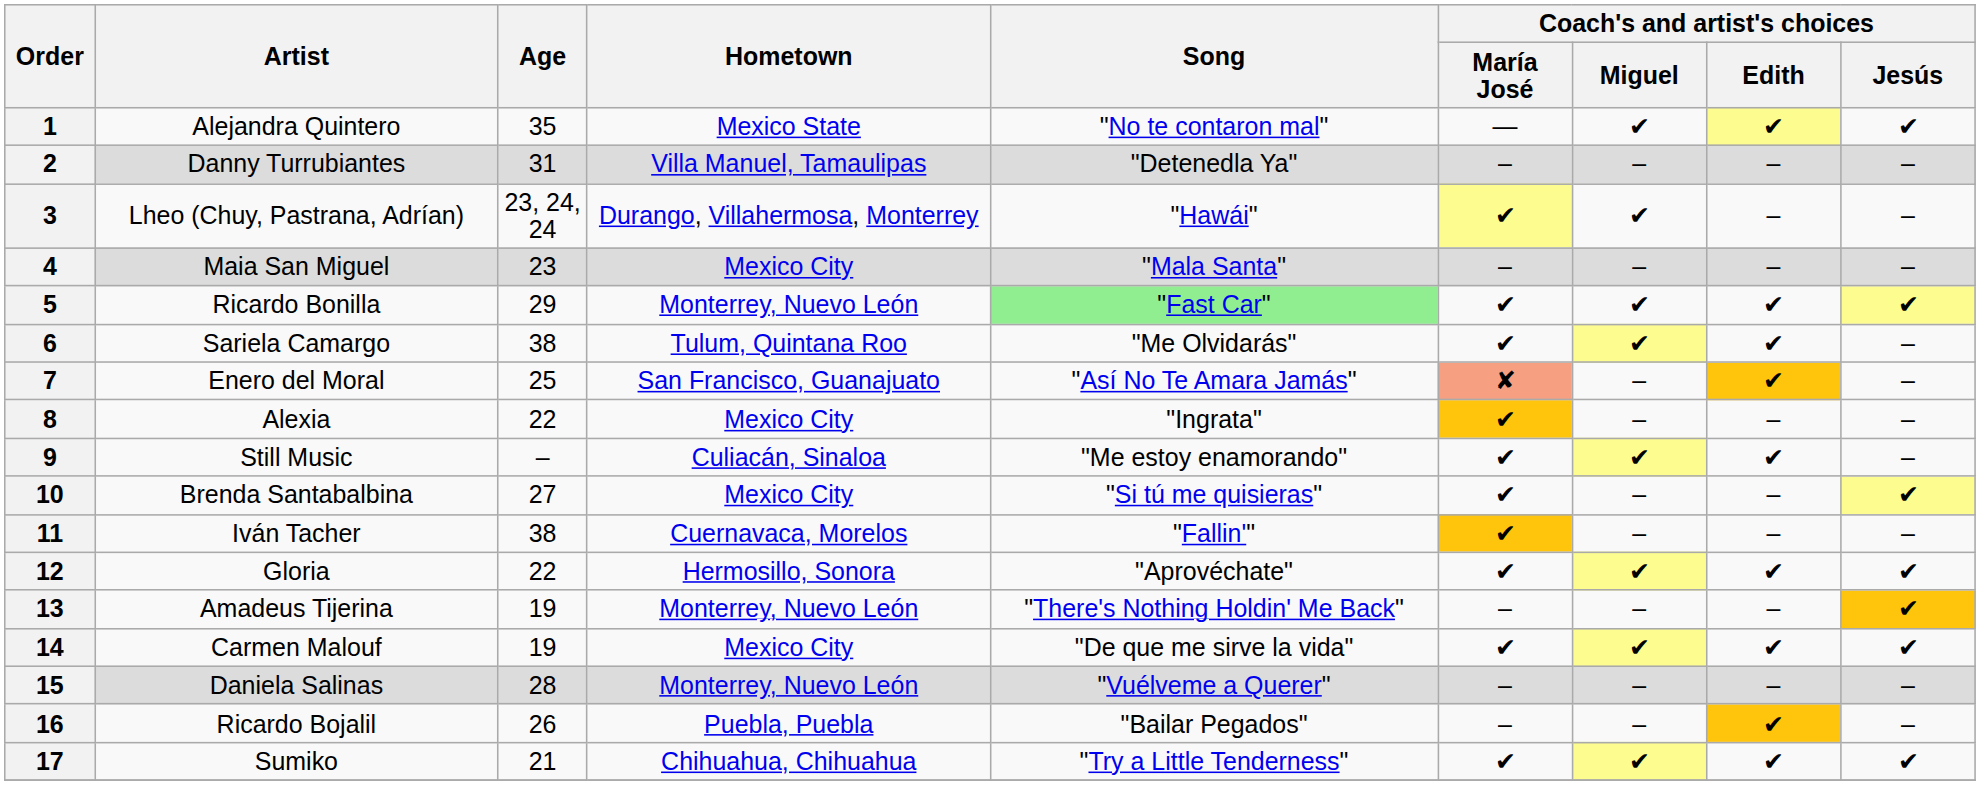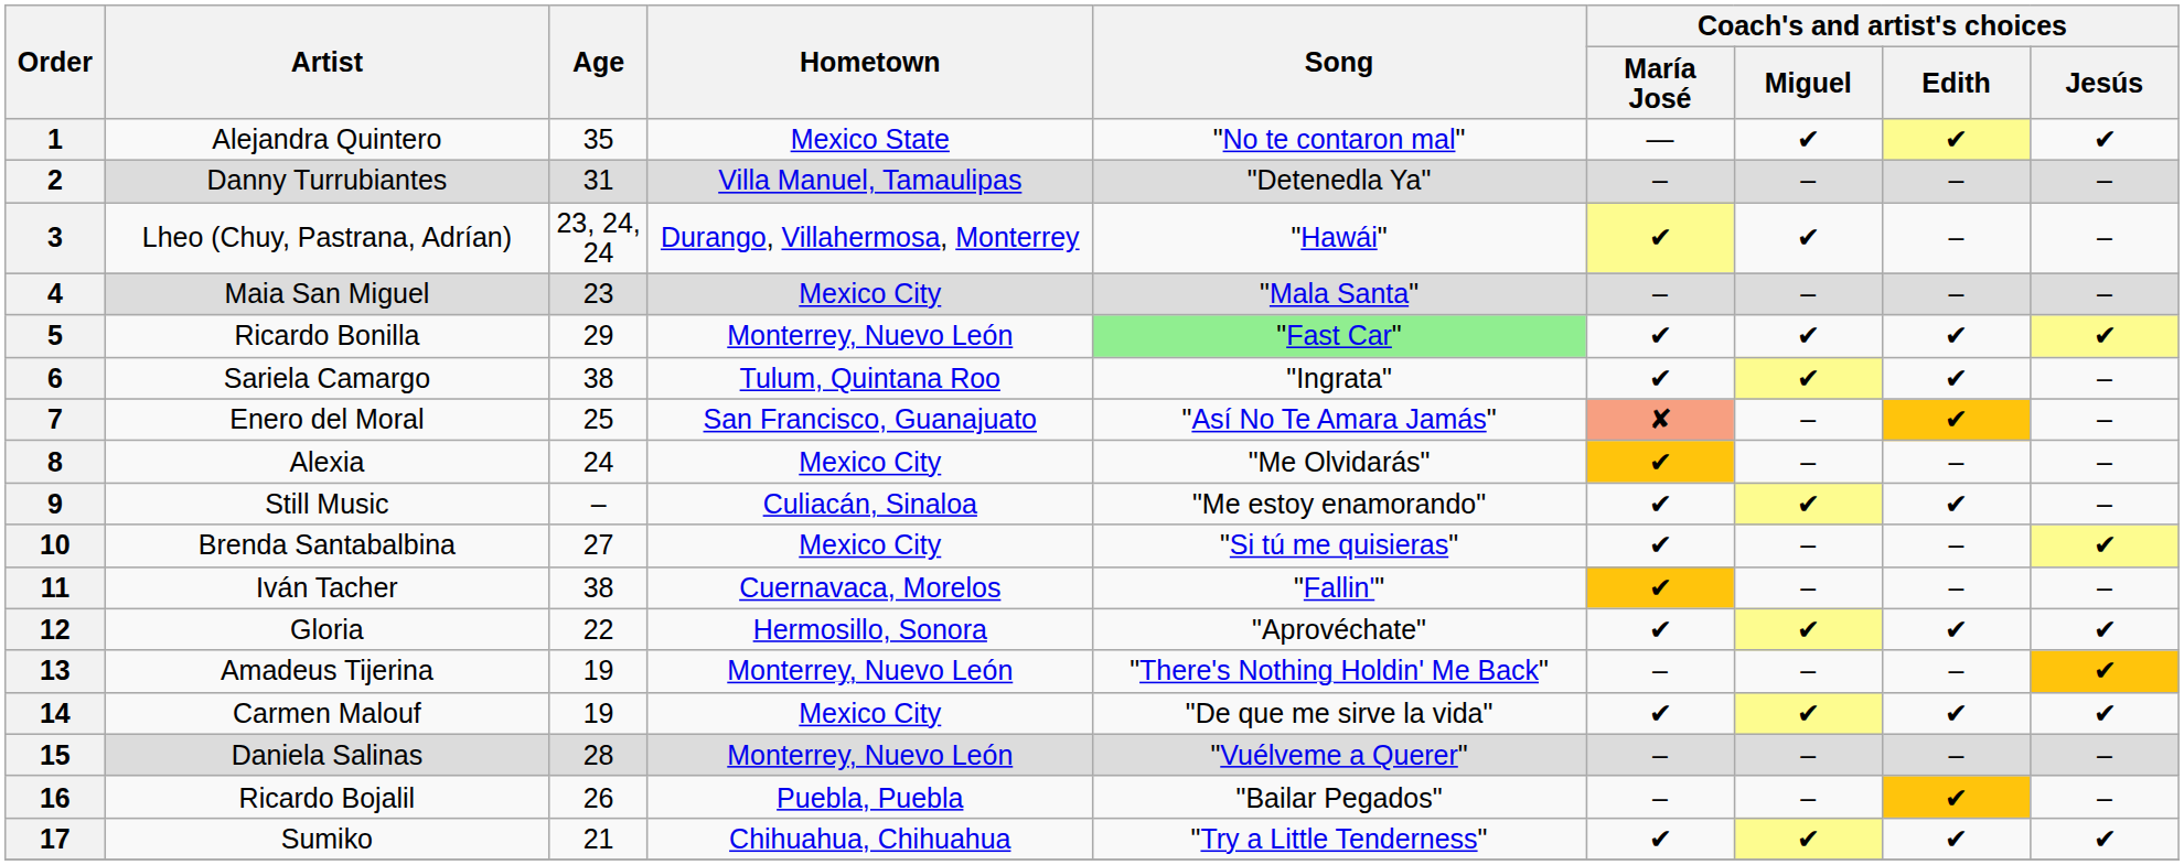6 | Song: "Me Olvidarás" -> "Ingrata"
8 | Age: 22 -> 24
8 | Song: "Ingrata" -> "Me Olvidarás"
